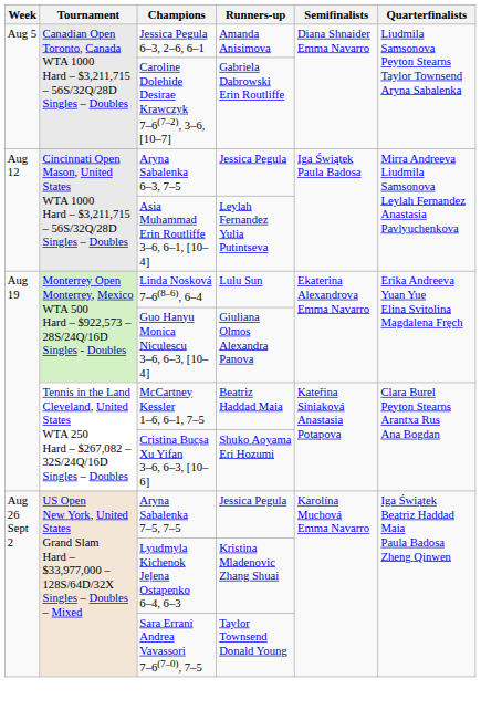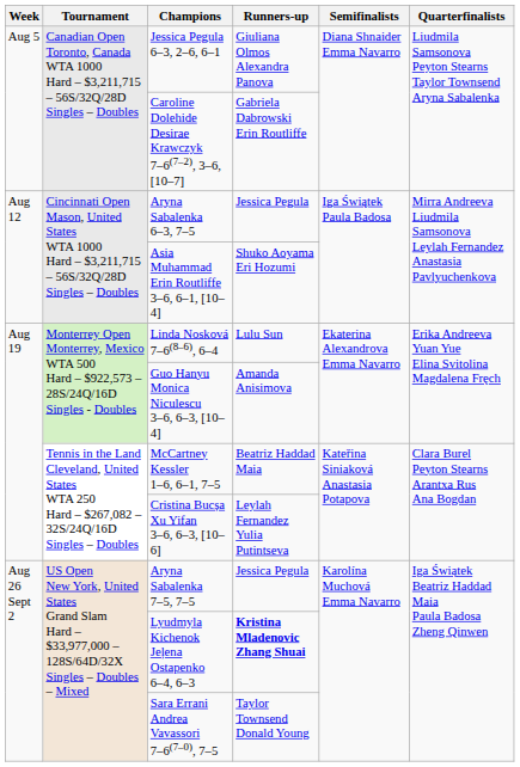Jessica Pegula 6–3, 2–6, 6–1 | Runners-up: Amanda Anisimova -> Giuliana Olmos Alexandra Panova
Asia Muhammad Erin Routliffe 3–6, 6–1, [10–4] | Runners-up: Leylah Fernandez Yulia Putintseva -> Shuko Aoyama Eri Hozumi
Guo Hanyu Monica Niculescu 3–6, 6–3, [10–4] | Runners-up: Giuliana Olmos Alexandra Panova -> Amanda Anisimova
Cristina Bucșa Xu Yifan 3–6, 6–3, [10–6] | Runners-up: Shuko Aoyama Eri Hozumi -> Leylah Fernandez Yulia Putintseva
Lyudmyla Kichenok Jeļena Ostapenko 6–4, 6–3 | Runners-up: normal -> bold
